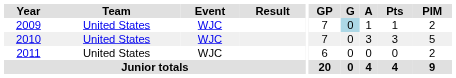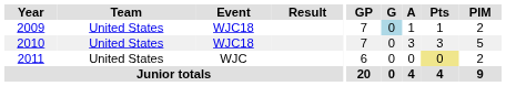2009 | Event: WJC -> WJC18
2010 | Event: WJC -> WJC18
2011 | Pts: no background -> khaki background
